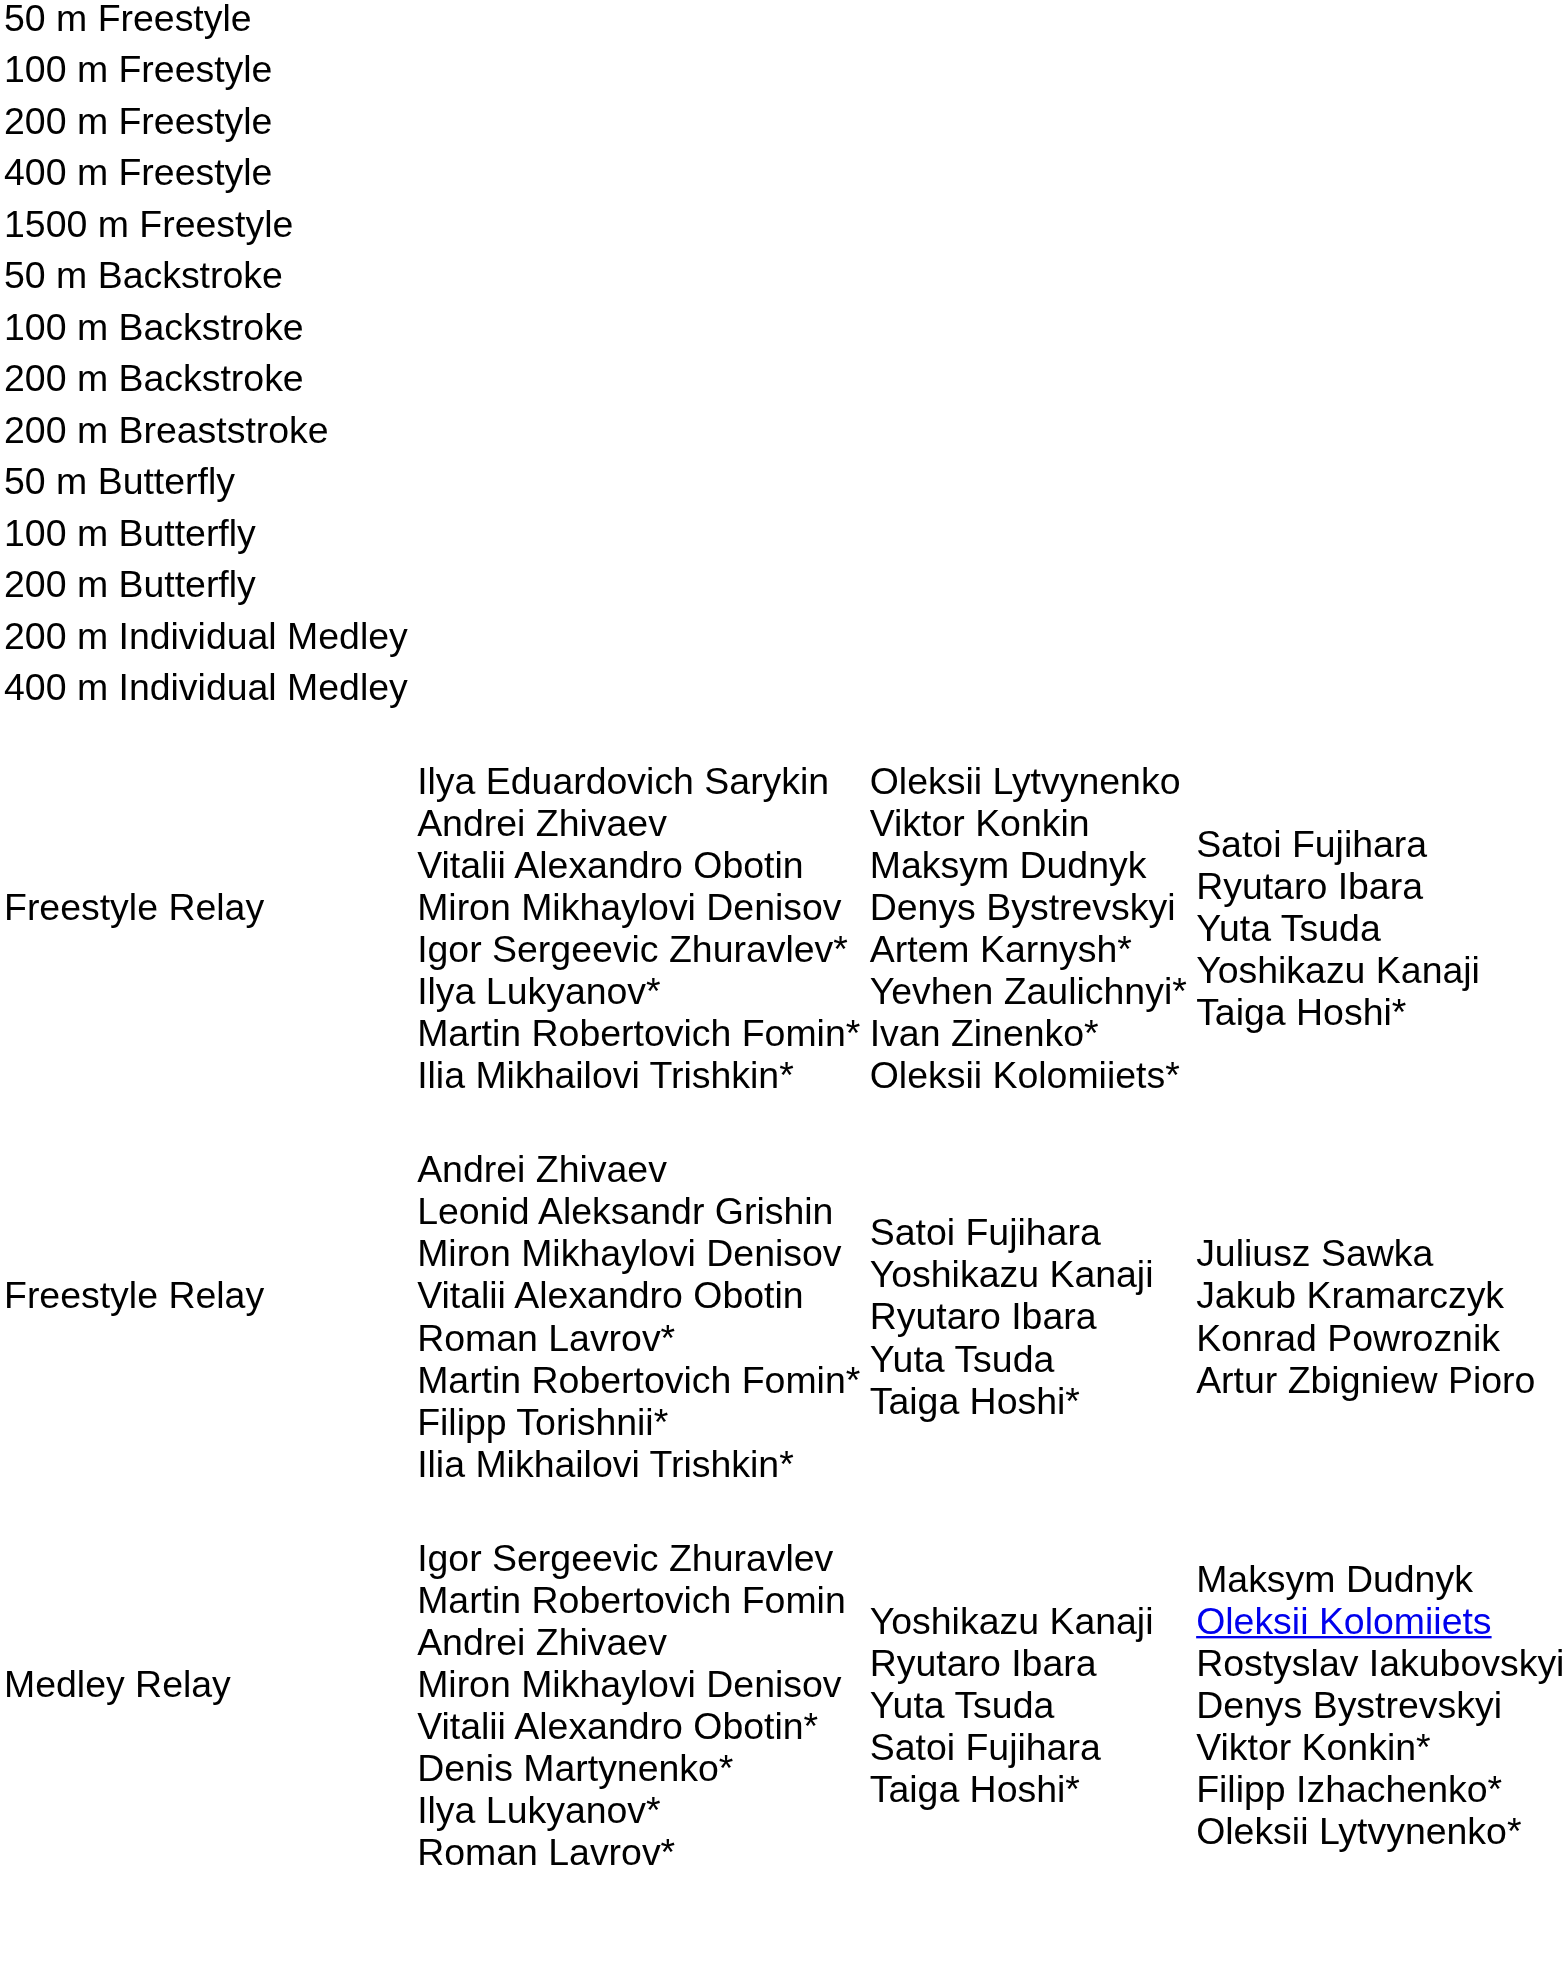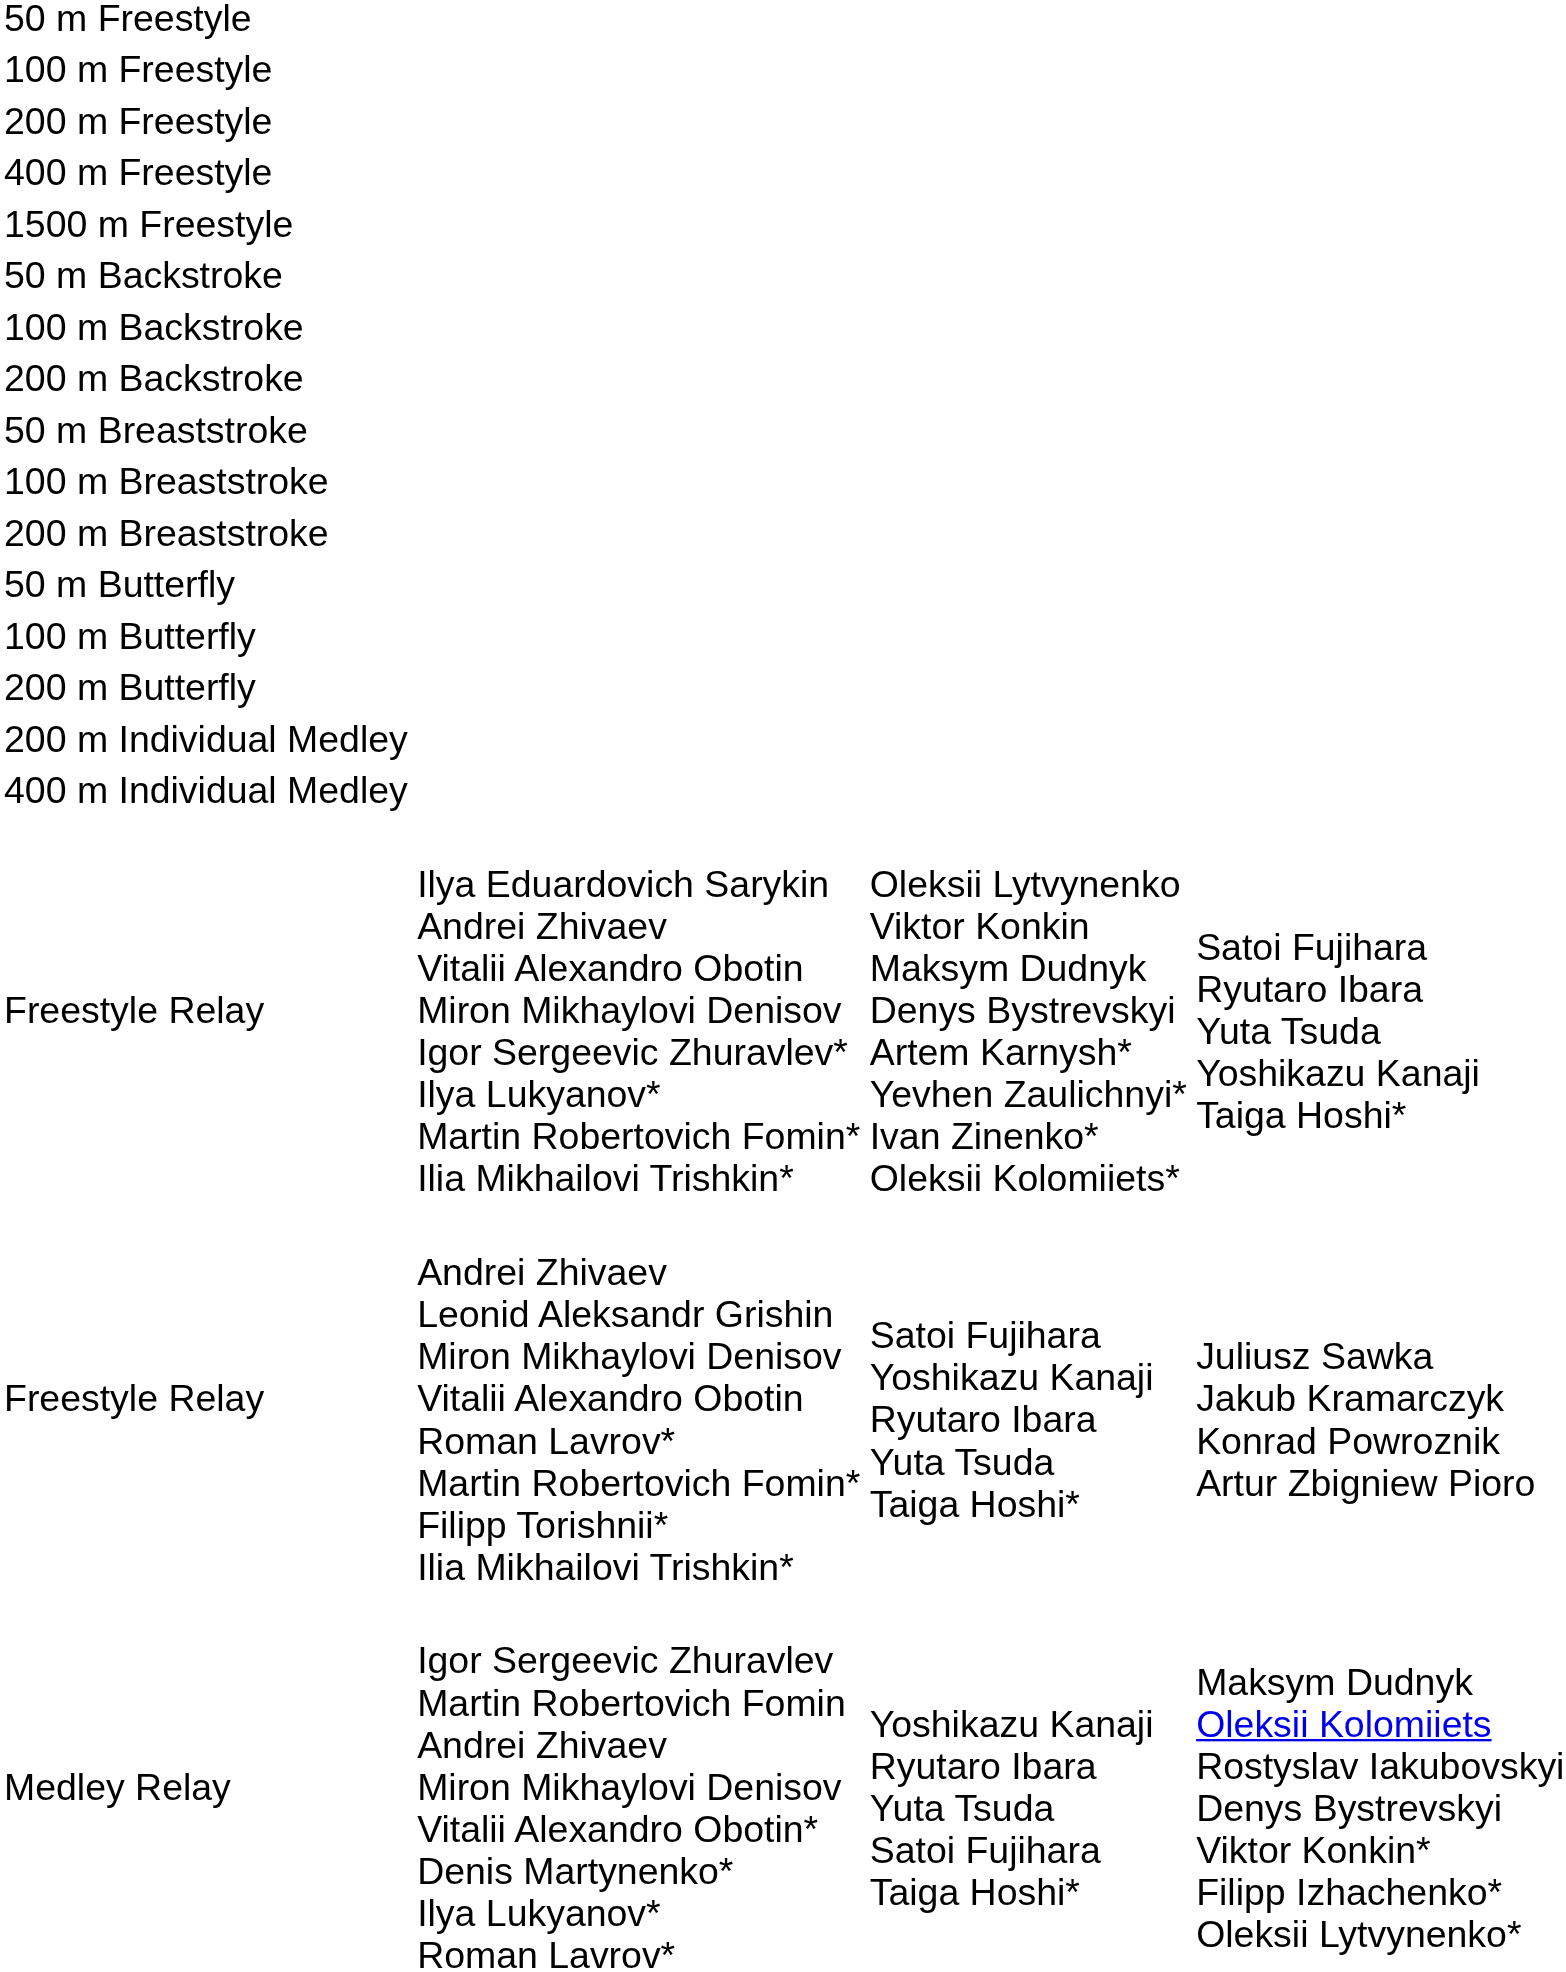+ row: 50 m Breaststroke
+ row: 100 m Breaststroke
